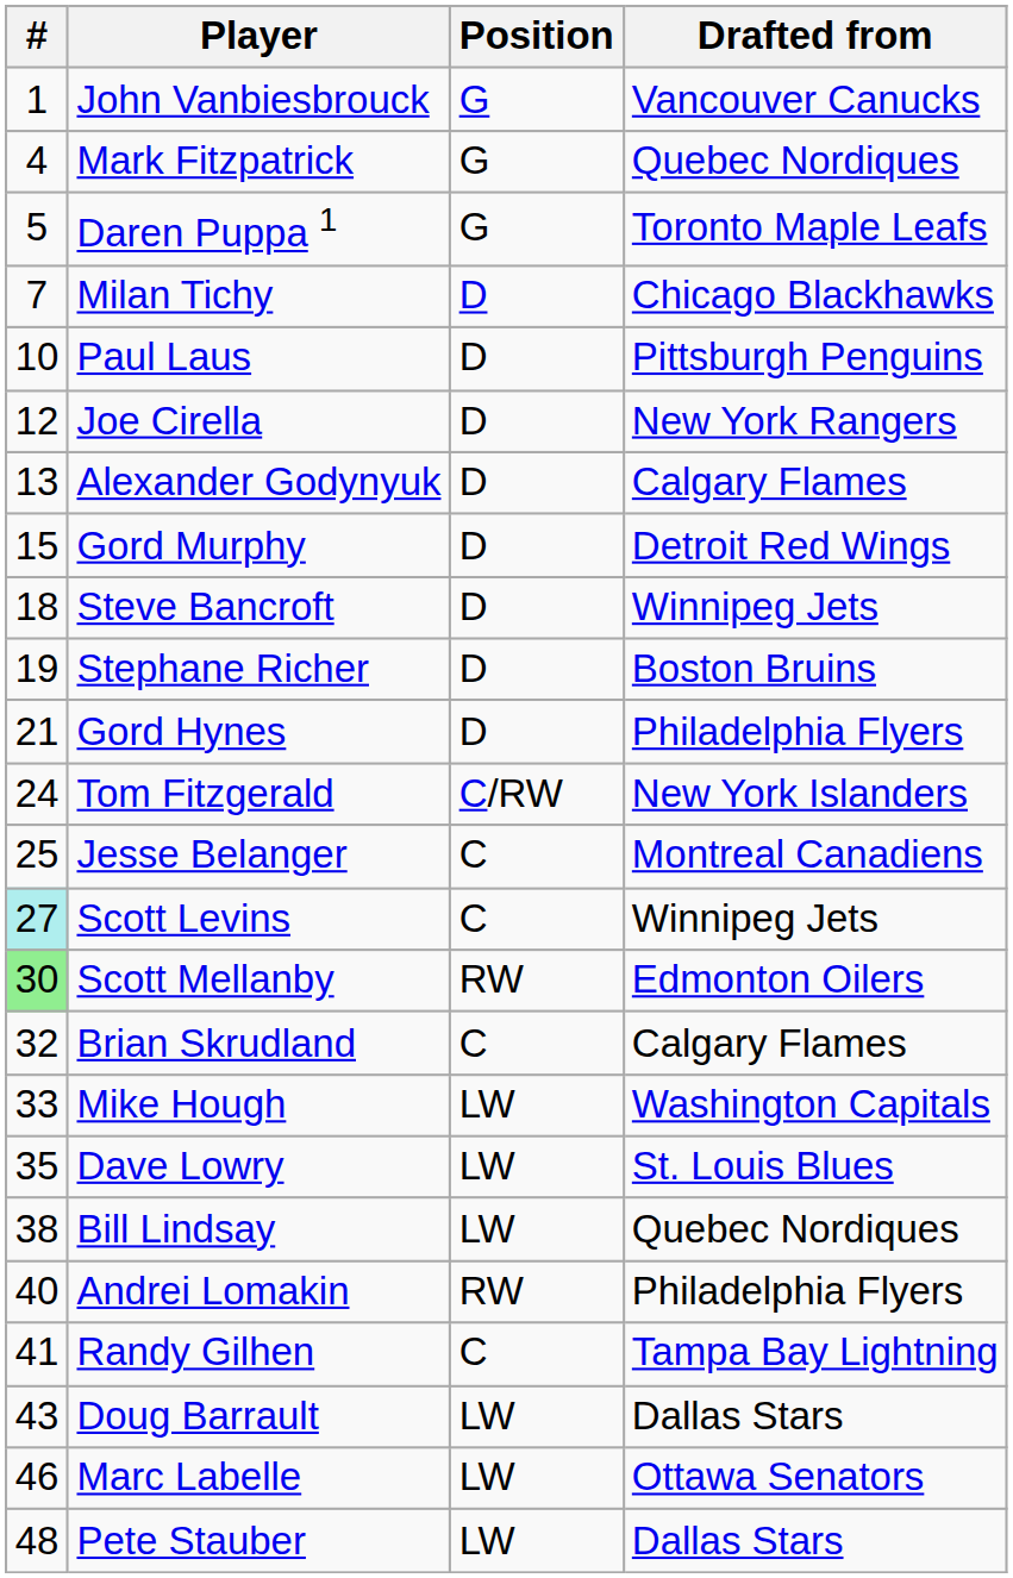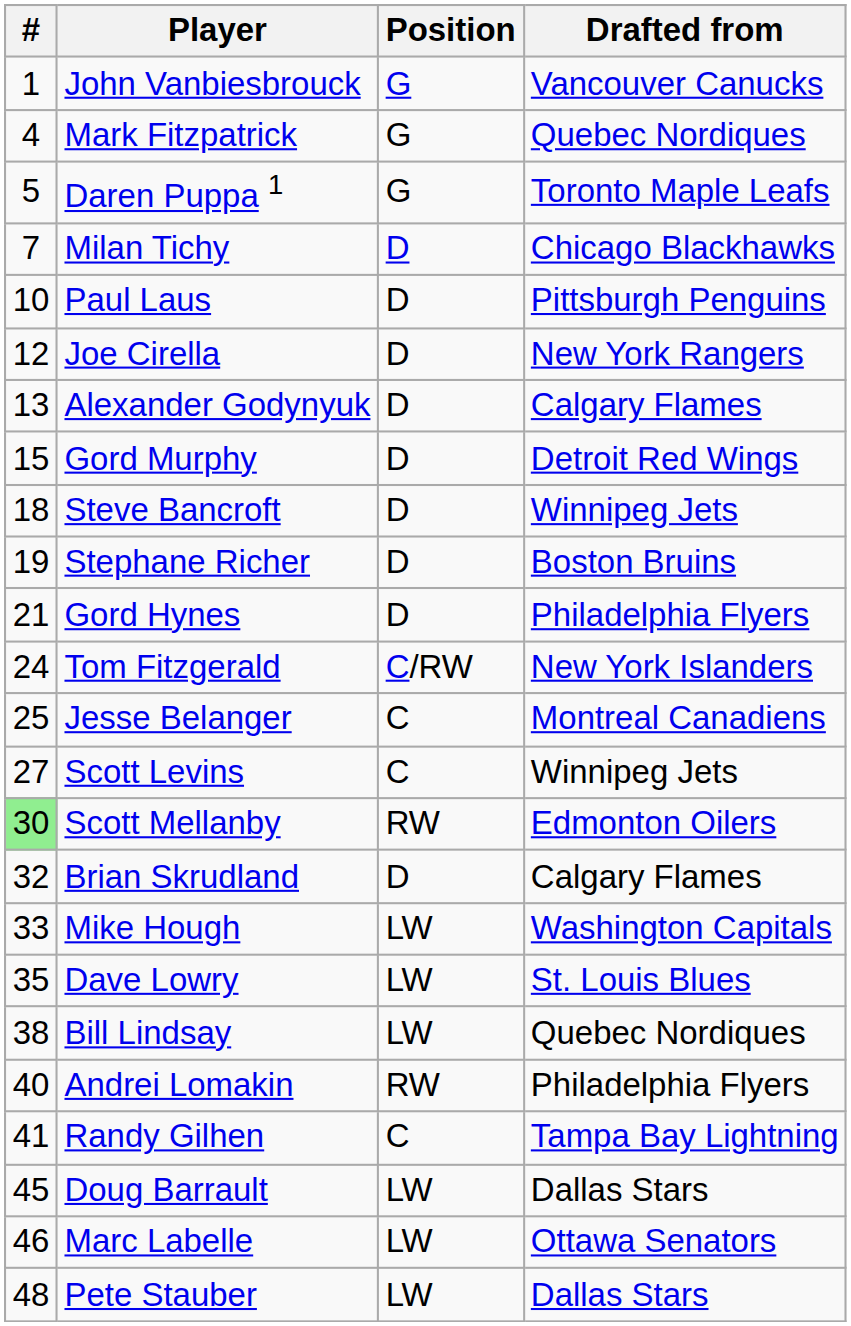Scott Levins | #: paleturquoise background -> no background
Brian Skrudland | Position: C -> D
Doug Barrault | #: 43 -> 45
